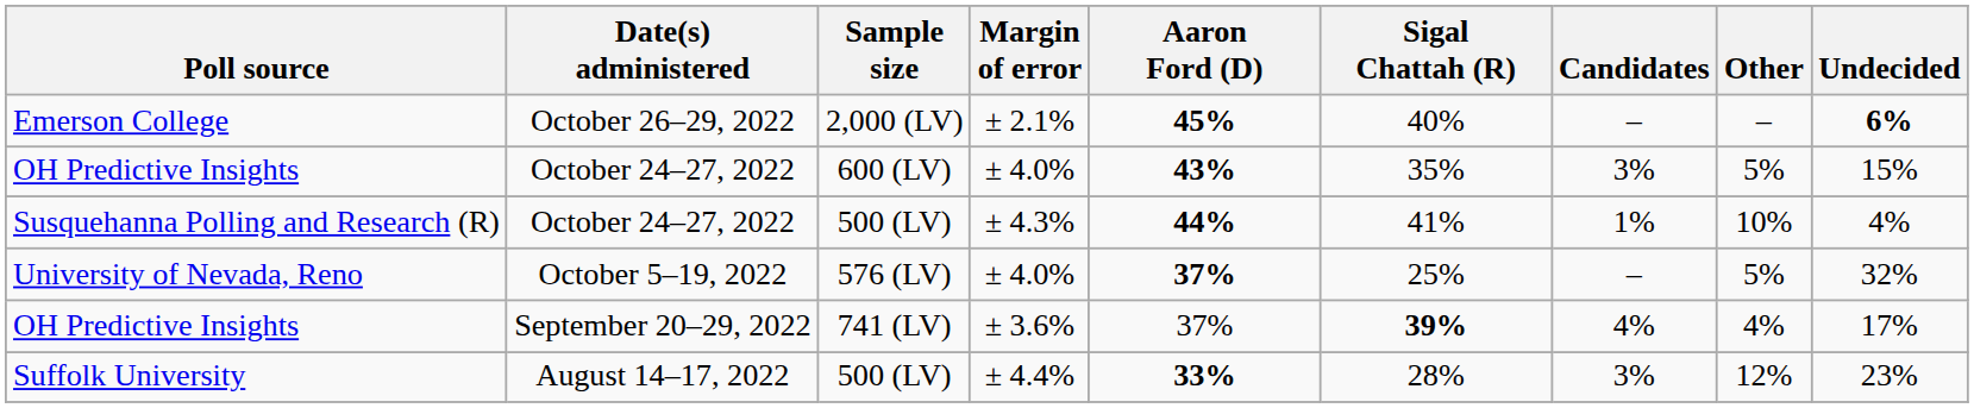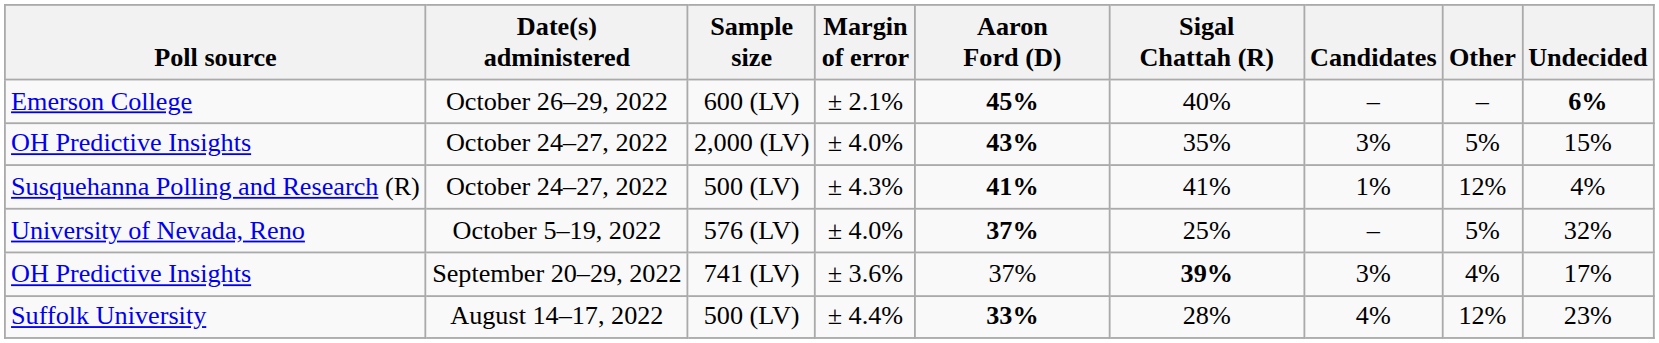Emerson College | Sample size: 2,000 (LV) -> 600 (LV)
OH Predictive Insights / October 24–27, 2022 | Sample size: 600 (LV) -> 2,000 (LV)
Susquehanna Polling and Research (R) | Aaron Ford (D): 44% -> 41%
Susquehanna Polling and Research (R) | Other: 10% -> 12%
OH Predictive Insights / September 20–29, 2022 | Candidates: 4% -> 3%
Suffolk University | Candidates: 3% -> 4%
